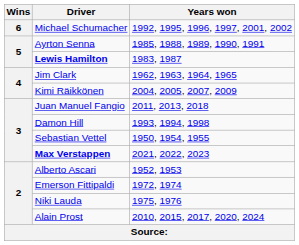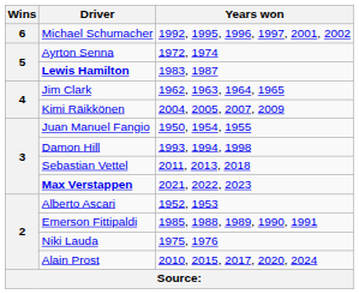Ayrton Senna | Years won: 1985, 1988, 1989, 1990, 1991 -> 1972, 1974
Juan Manuel Fangio | Years won: 2011, 2013, 2018 -> 1950, 1954, 1955
Sebastian Vettel | Years won: 1950, 1954, 1955 -> 2011, 2013, 2018
Emerson Fittipaldi | Years won: 1972, 1974 -> 1985, 1988, 1989, 1990, 1991
